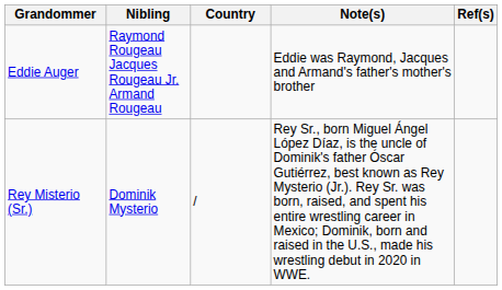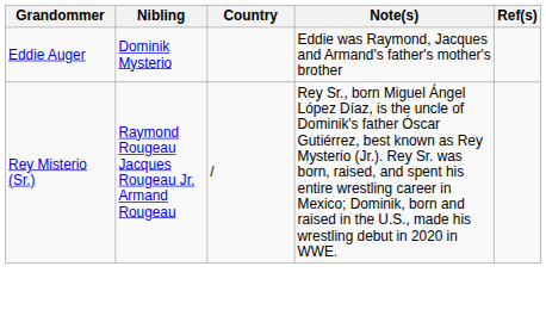Eddie Auger | Nibling: Raymond Rougeau Jacques Rougeau Jr. Armand Rougeau -> Dominik Mysterio
Rey Misterio (Sr.) | Nibling: Dominik Mysterio -> Raymond Rougeau Jacques Rougeau Jr. Armand Rougeau
